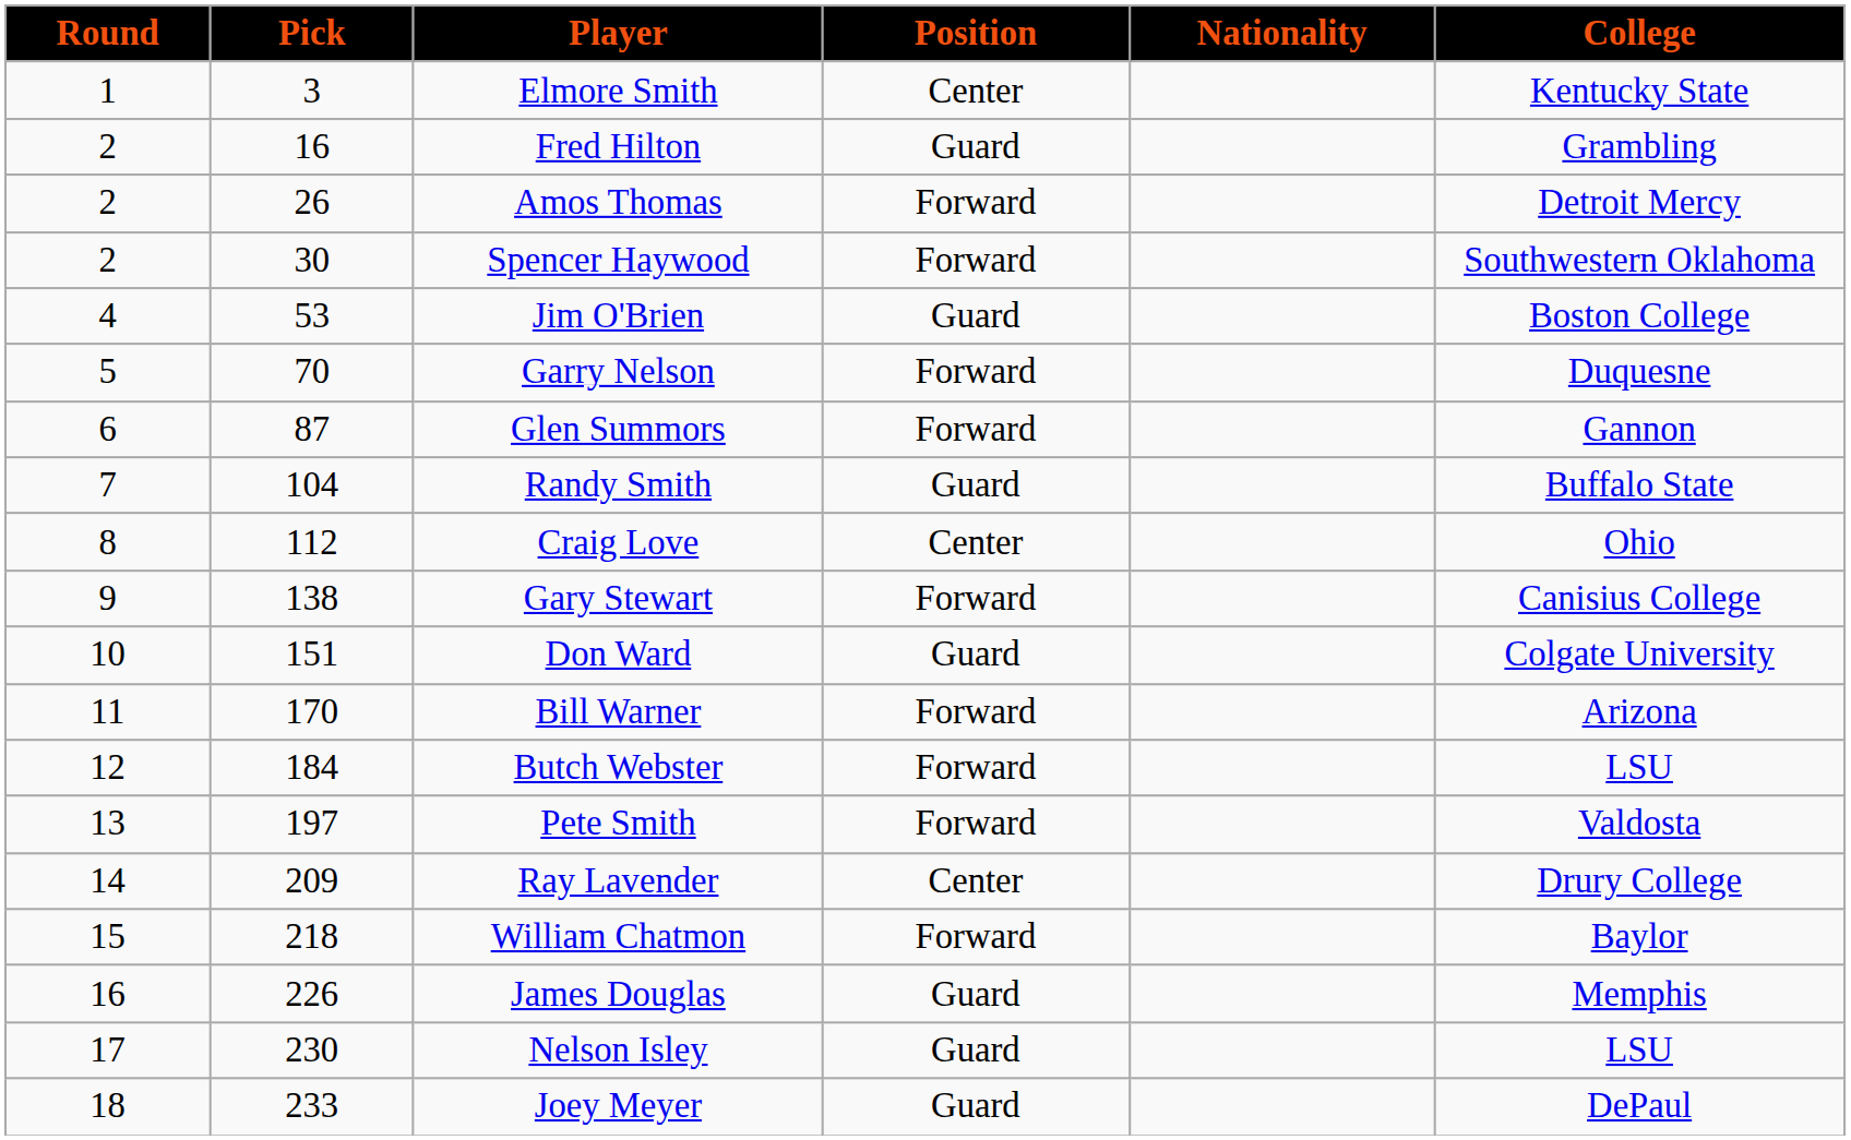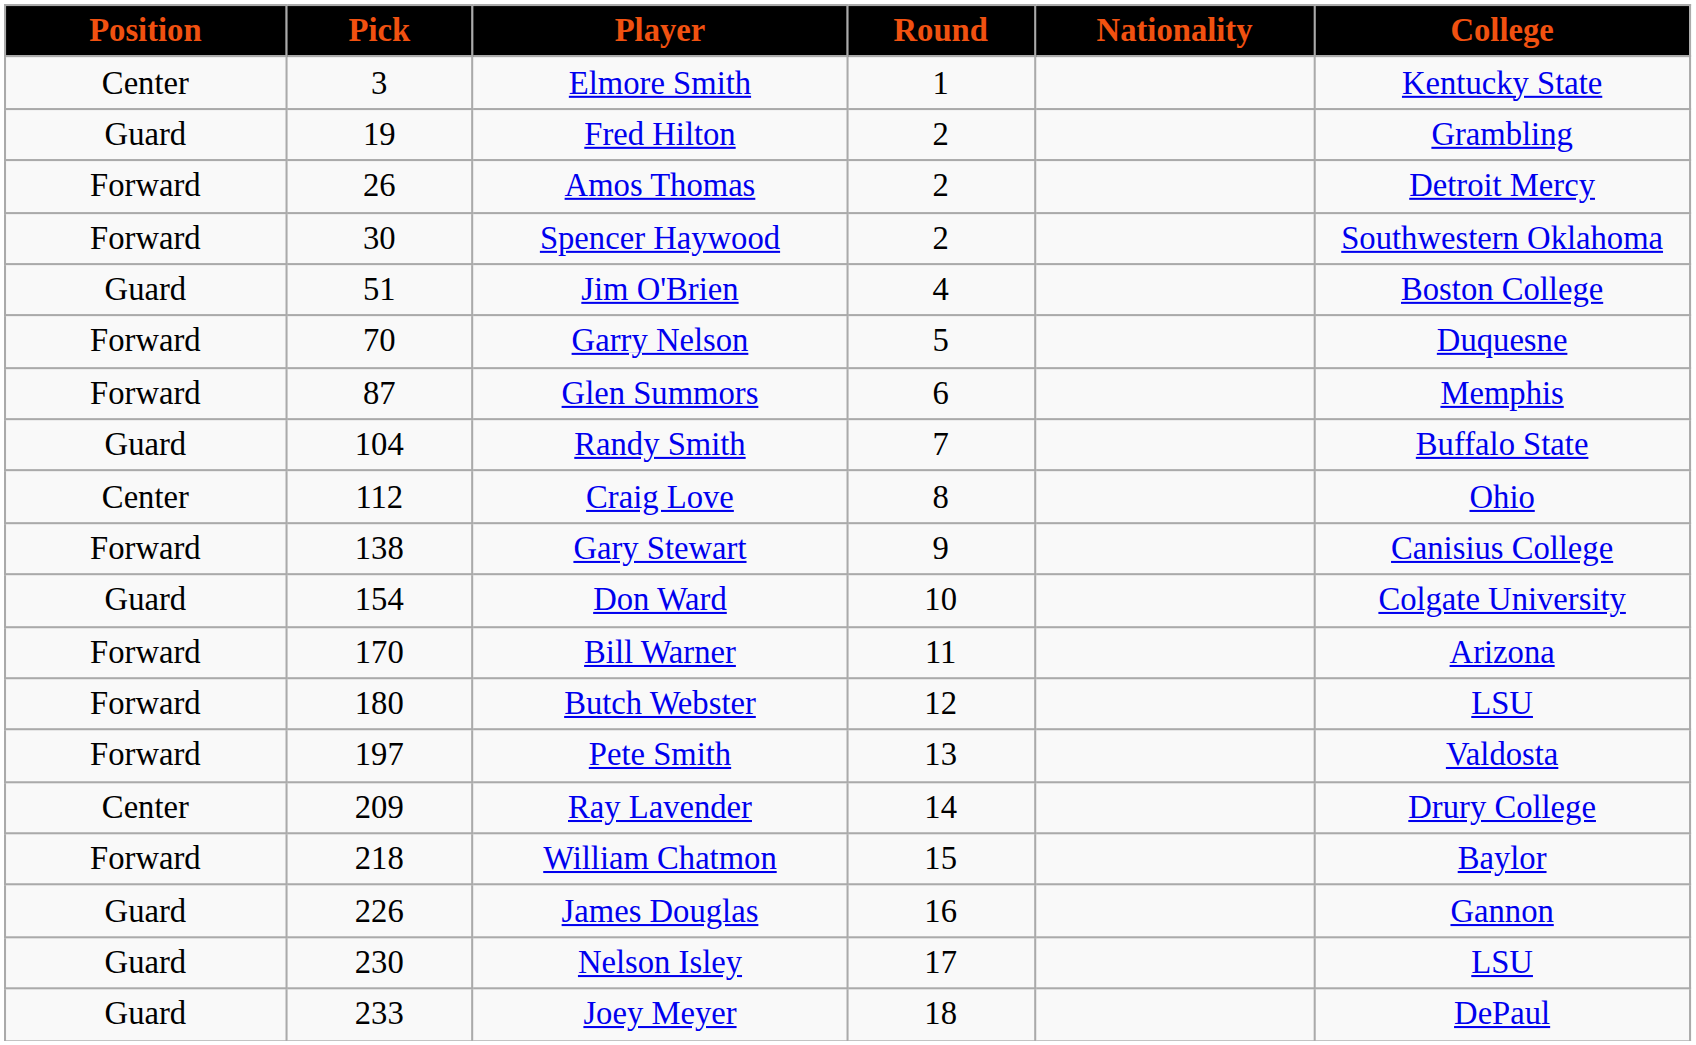columns swapped: Round <-> Position
Fred Hilton | Pick: 16 -> 19
Jim O'Brien | Pick: 53 -> 51
Glen Summors | College: Gannon -> Memphis
Don Ward | Pick: 151 -> 154
Butch Webster | Pick: 184 -> 180
James Douglas | College: Memphis -> Gannon
